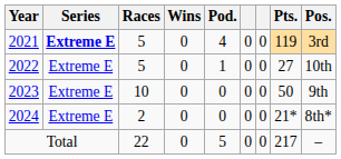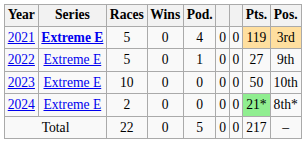2022 | Pos.: 10th -> 9th
2023 | Pos.: 9th -> 10th
2024 | Pts.: no background -> lightgreen background
